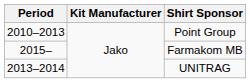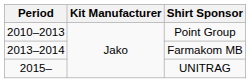Farmakom MB | Period: 2015– -> 2013–2014
UNITRAG | Period: 2013–2014 -> 2015–
